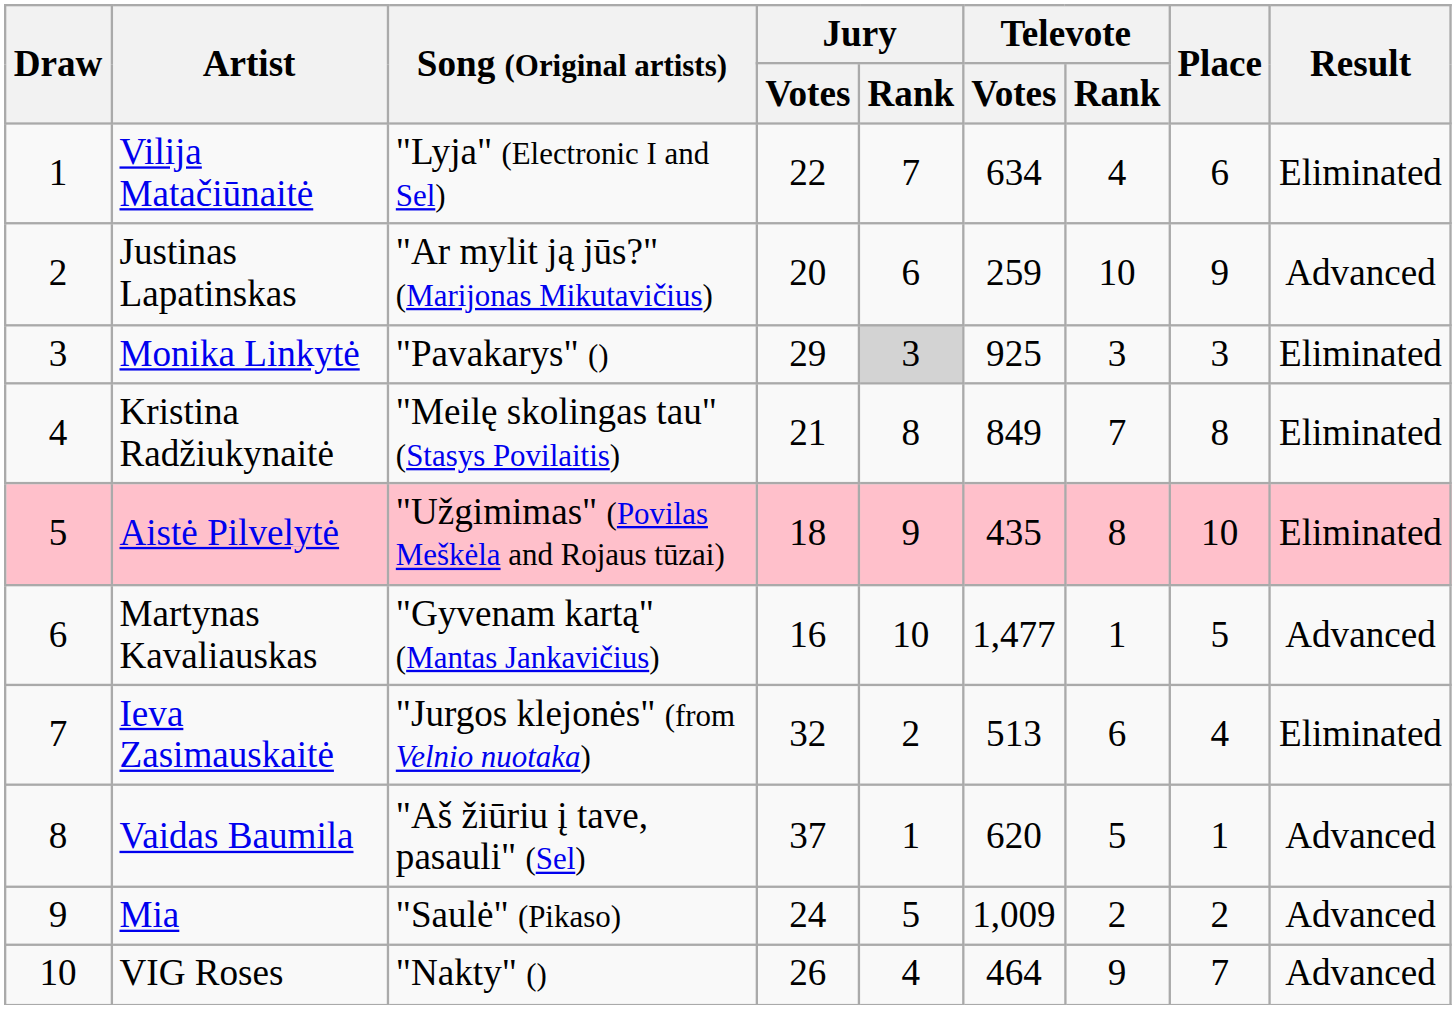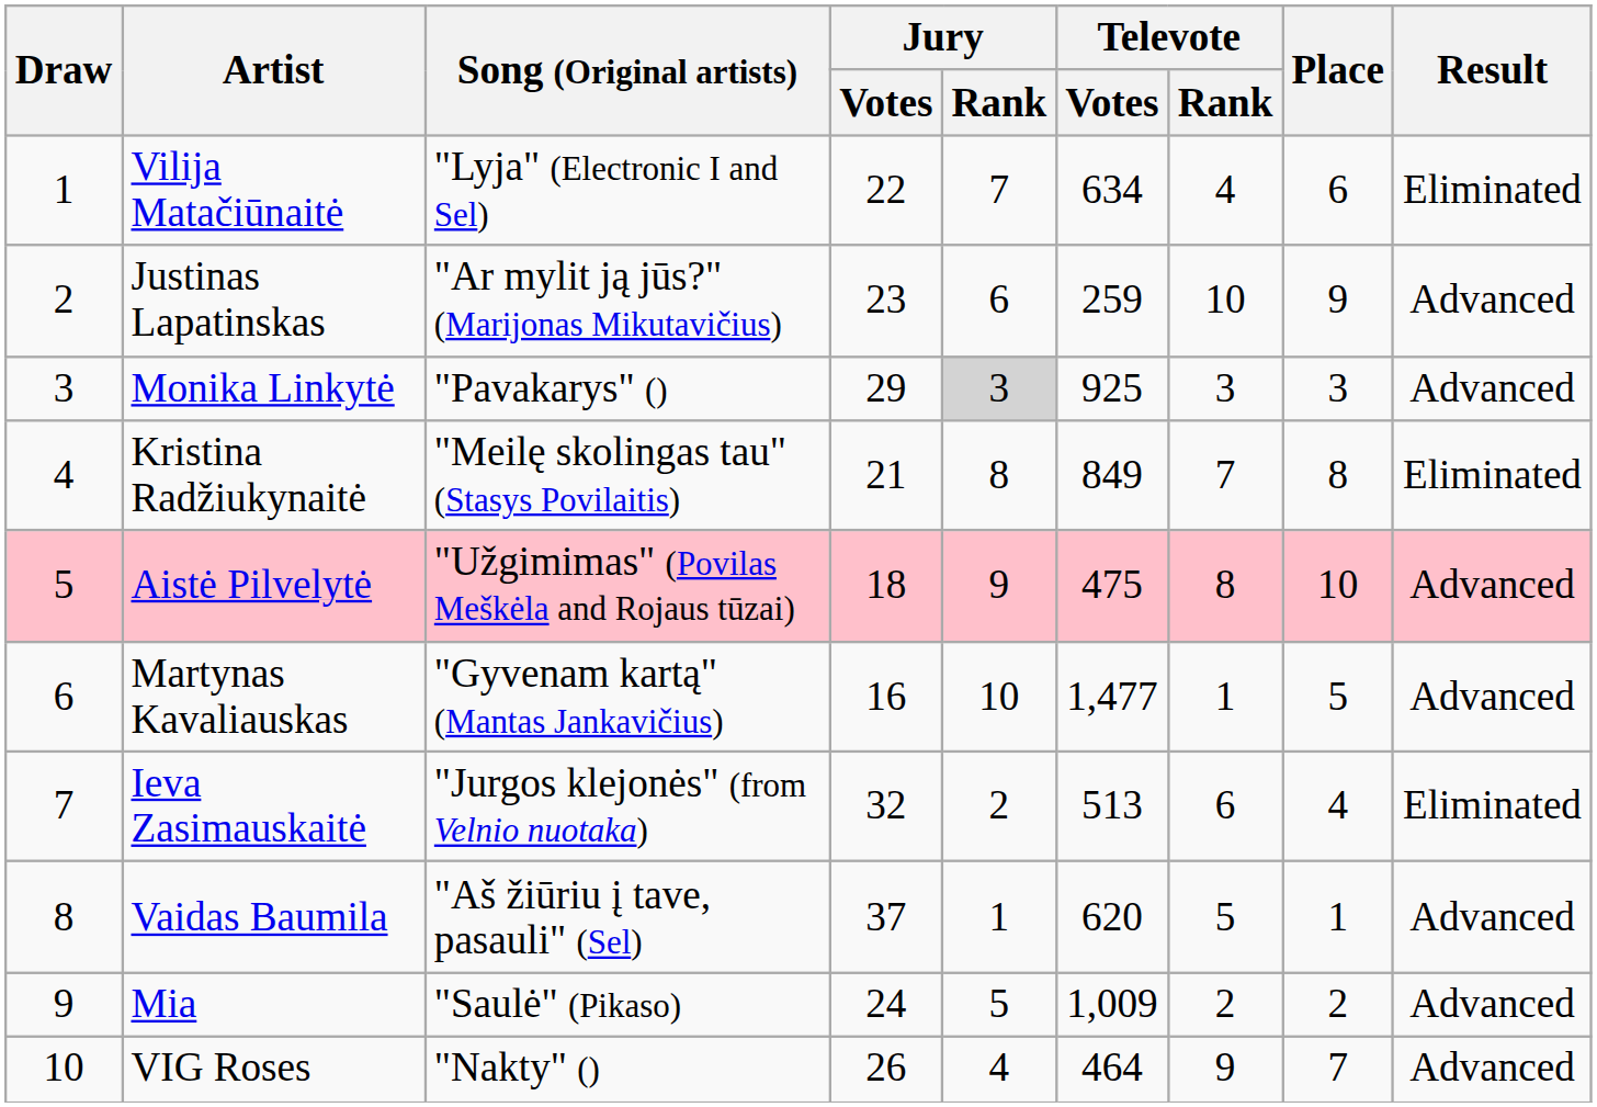Justinas Lapatinskas | Jury / Votes: 20 -> 23
Monika Linkytė | Result: Eliminated -> Advanced
Aistė Pilvelytė | Televote / Votes: 435 -> 475
Aistė Pilvelytė | Result: Eliminated -> Advanced
